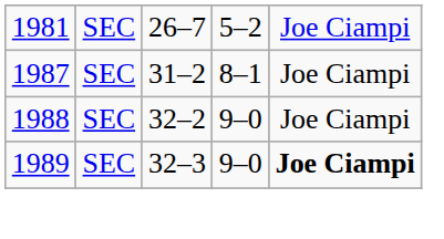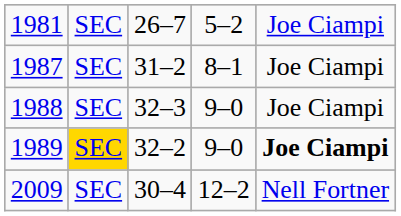1988 | column 3: 32–2 -> 32–3
1989 | column 2: no background -> gold background
1989 | column 3: 32–3 -> 32–2
+ row: 2009 | SEC | 30–4 | 12–2 | Nell Fortner
